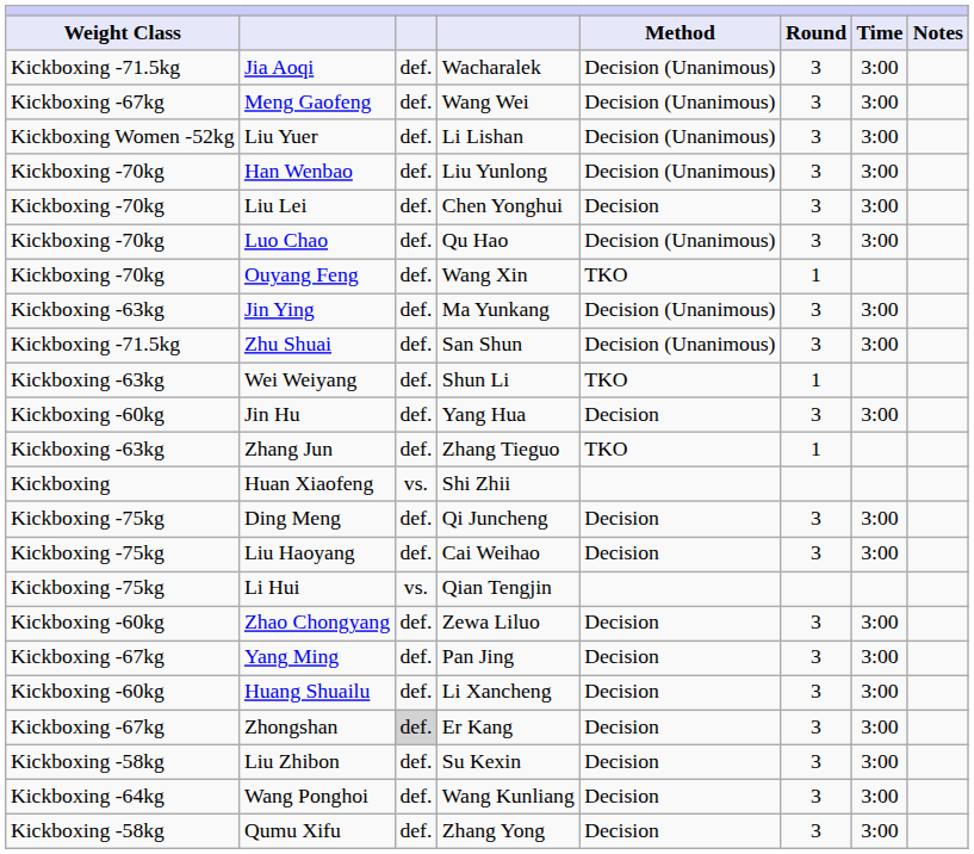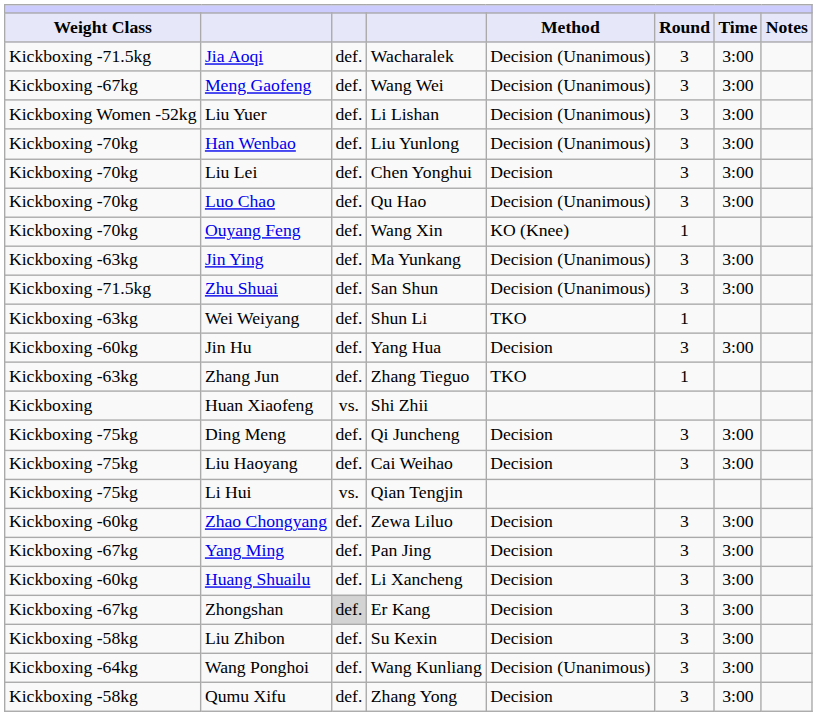Ouyang Feng | Method: TKO -> KO (Knee)
Wang Ponghoi | Method: Decision -> Decision (Unanimous)
